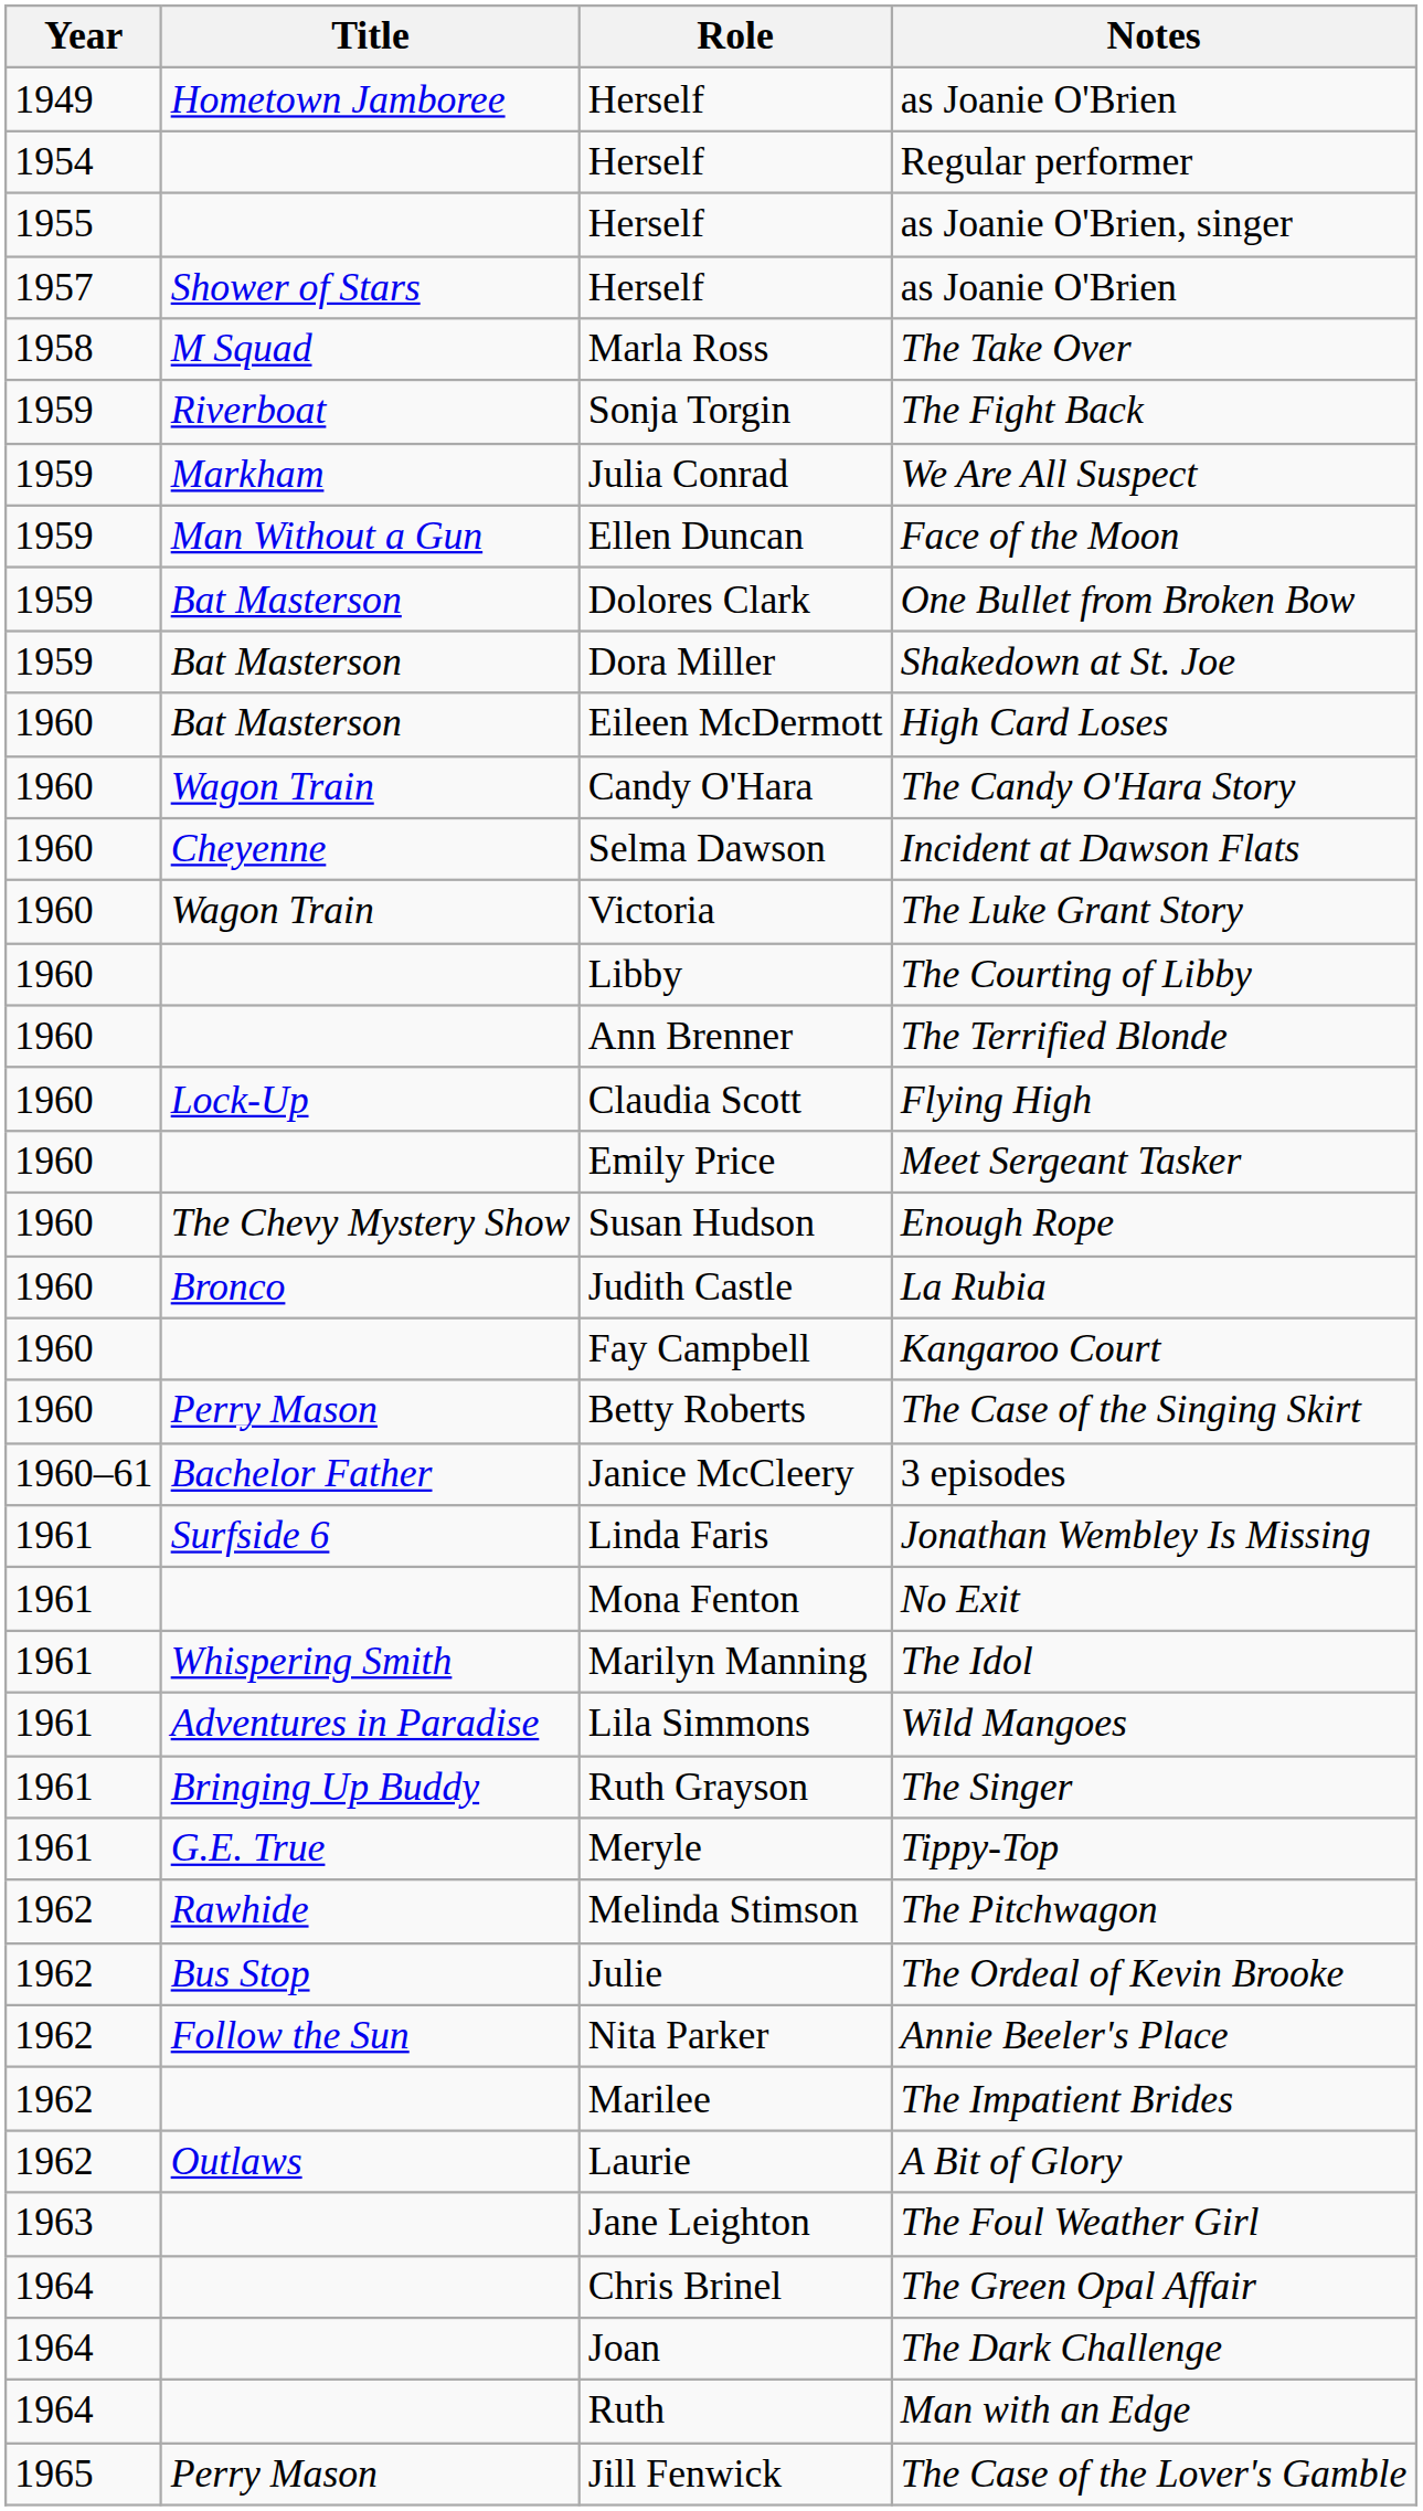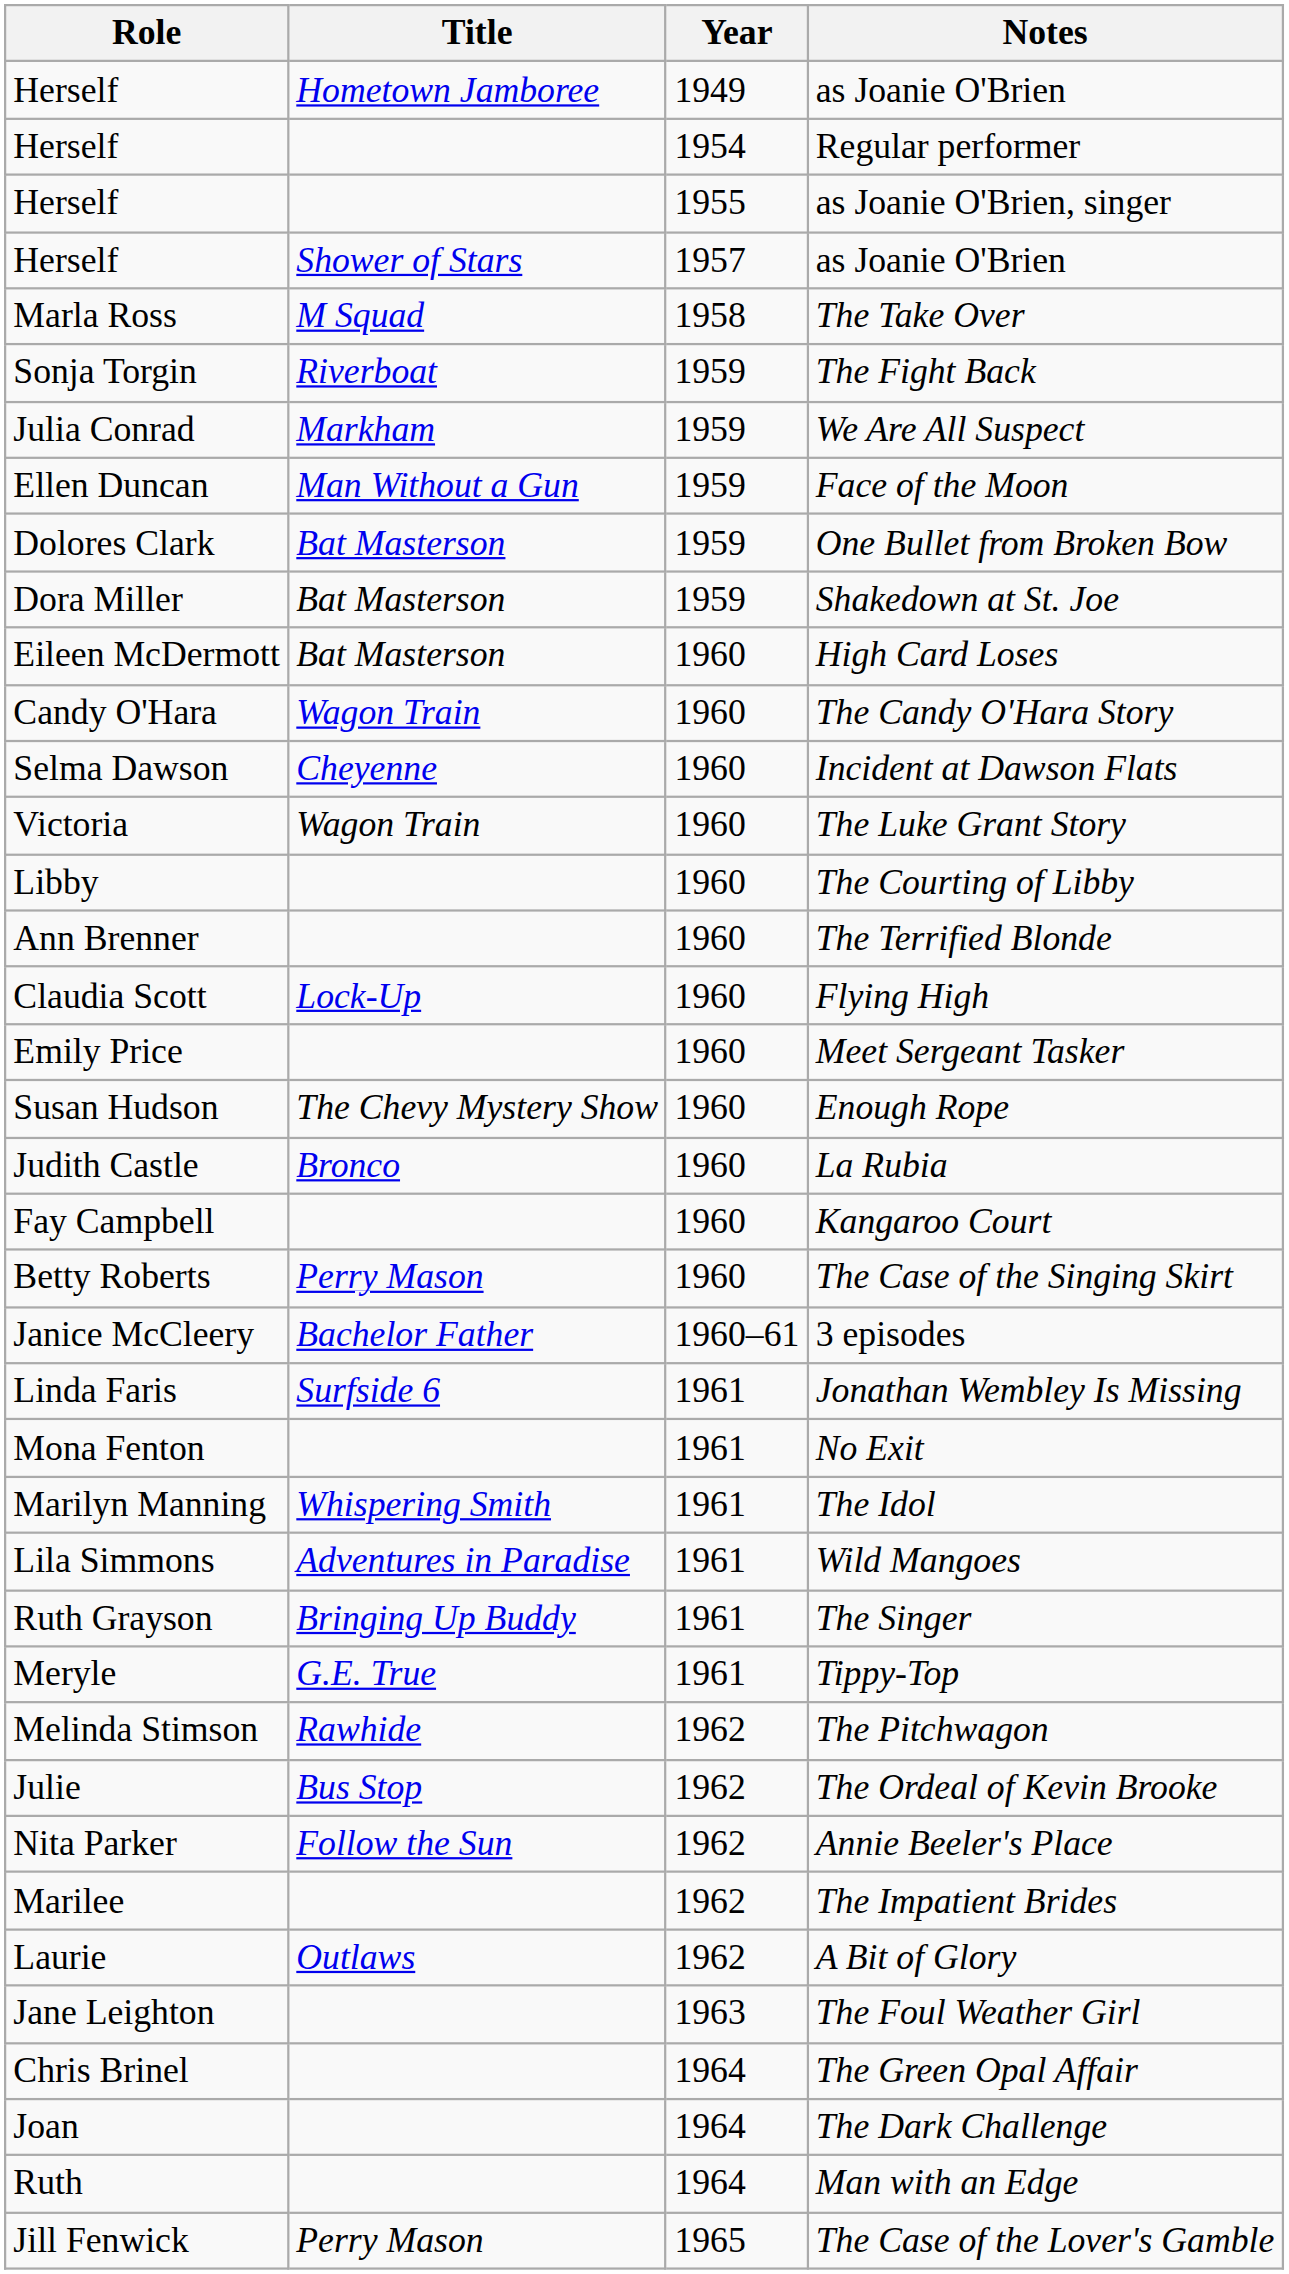columns swapped: Year <-> Role
